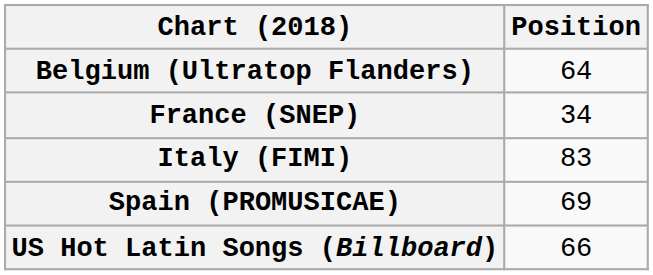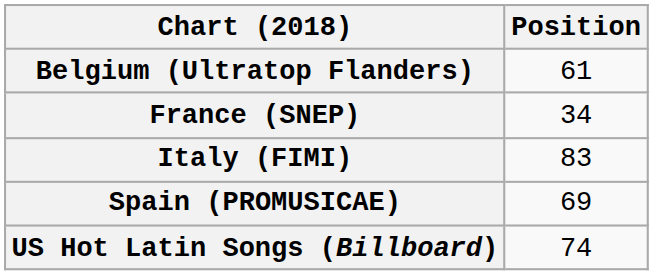Belgium (Ultratop Flanders) | Position: 64 -> 61
US Hot Latin Songs (Billboard) | Position: 66 -> 74
